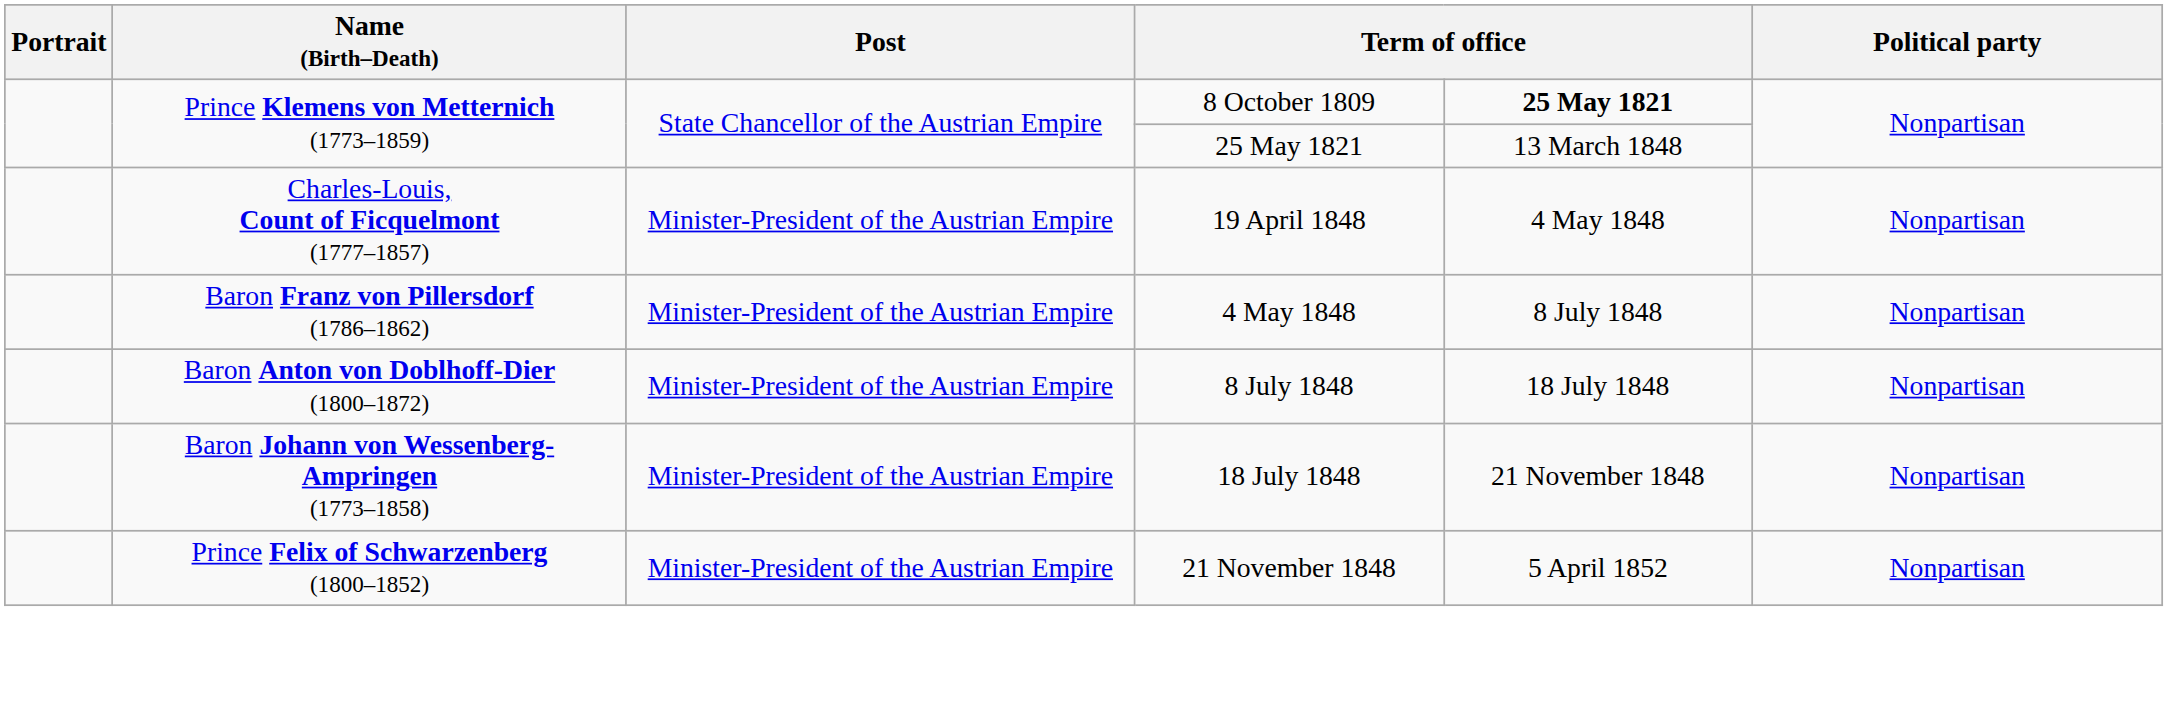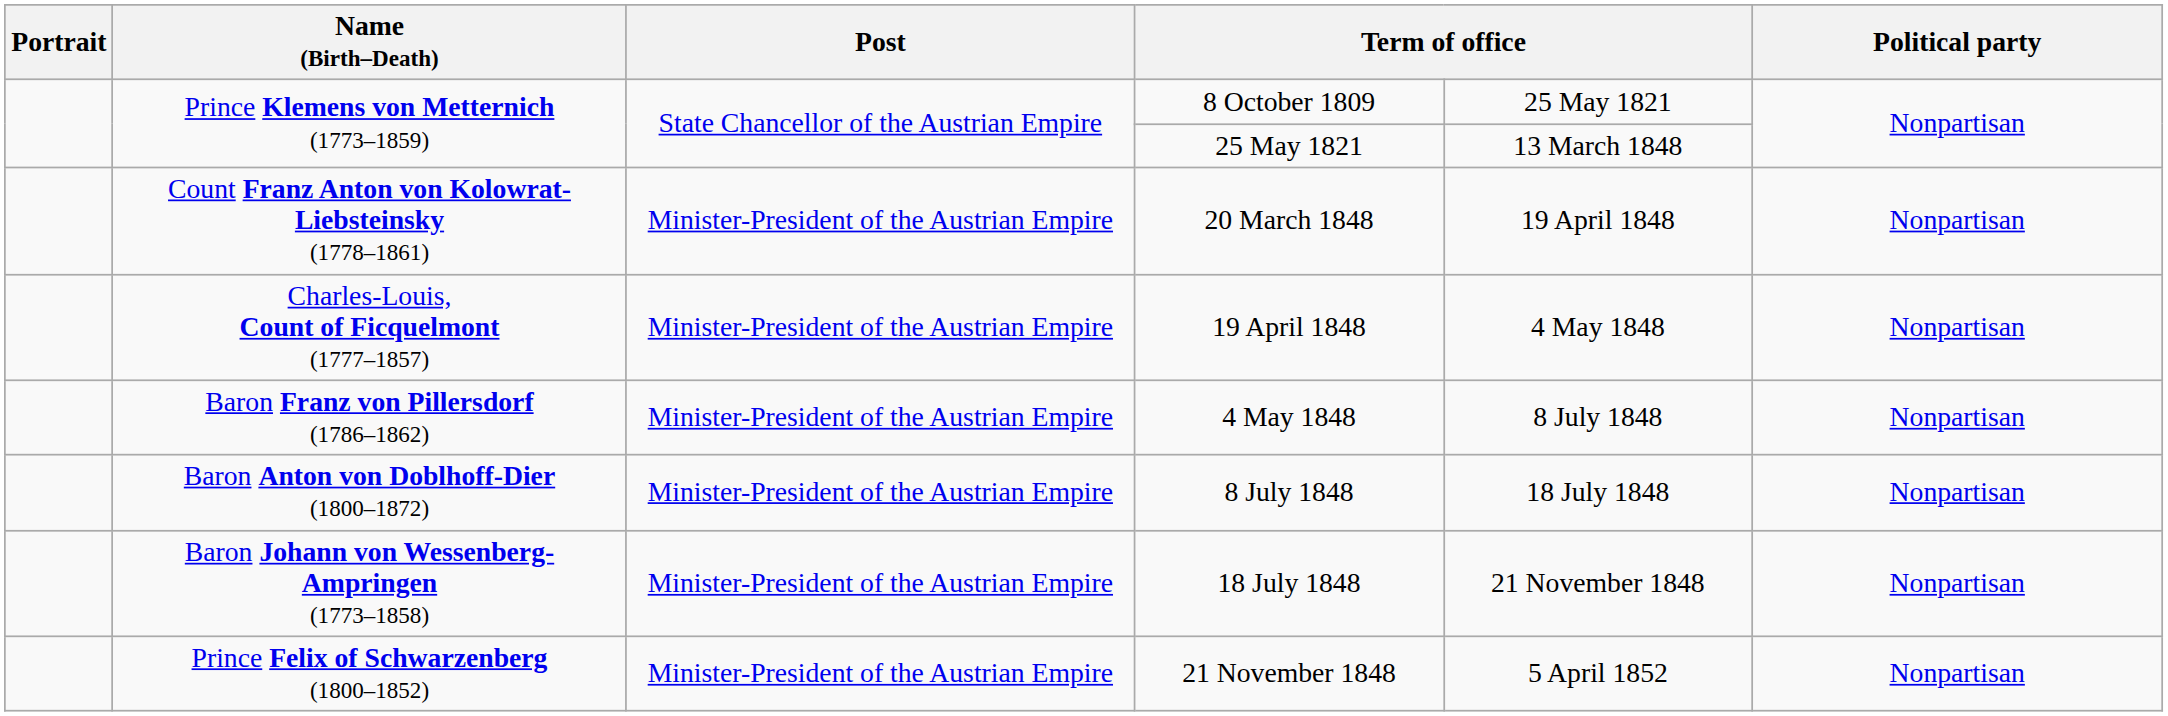8 October 1809 | column 5: bold -> normal
+ row: Count Franz Anton von Kolowrat-Liebsteinsky (1778–1861) | Minister-President of the Austrian Empire | 20 March 1848 | 19 April 1848 | Nonpartisan
